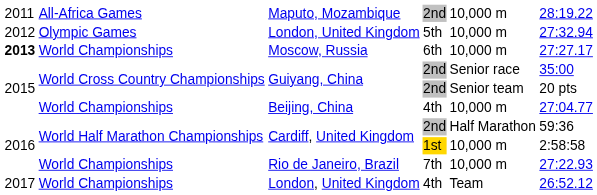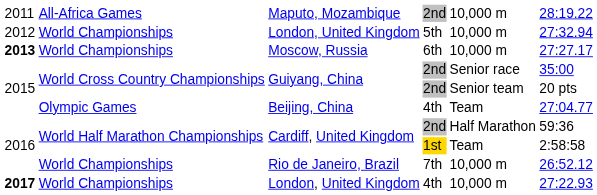London, United Kingdom / 5th | column 2: Olympic Games -> World Championships
Beijing, China | column 2: World Championships -> Olympic Games
Beijing, China | column 5: 10,000 m -> Team
Cardiff, United Kingdom / 1st | column 5: 10,000 m -> Team
Rio de Janeiro, Brazil | column 6: 27:22.93 -> 26:52.12
London, United Kingdom / 4th | column 1: normal -> bold
London, United Kingdom / 4th | column 5: Team -> 10,000 m
London, United Kingdom / 4th | column 6: 26:52.12 -> 27:22.93
